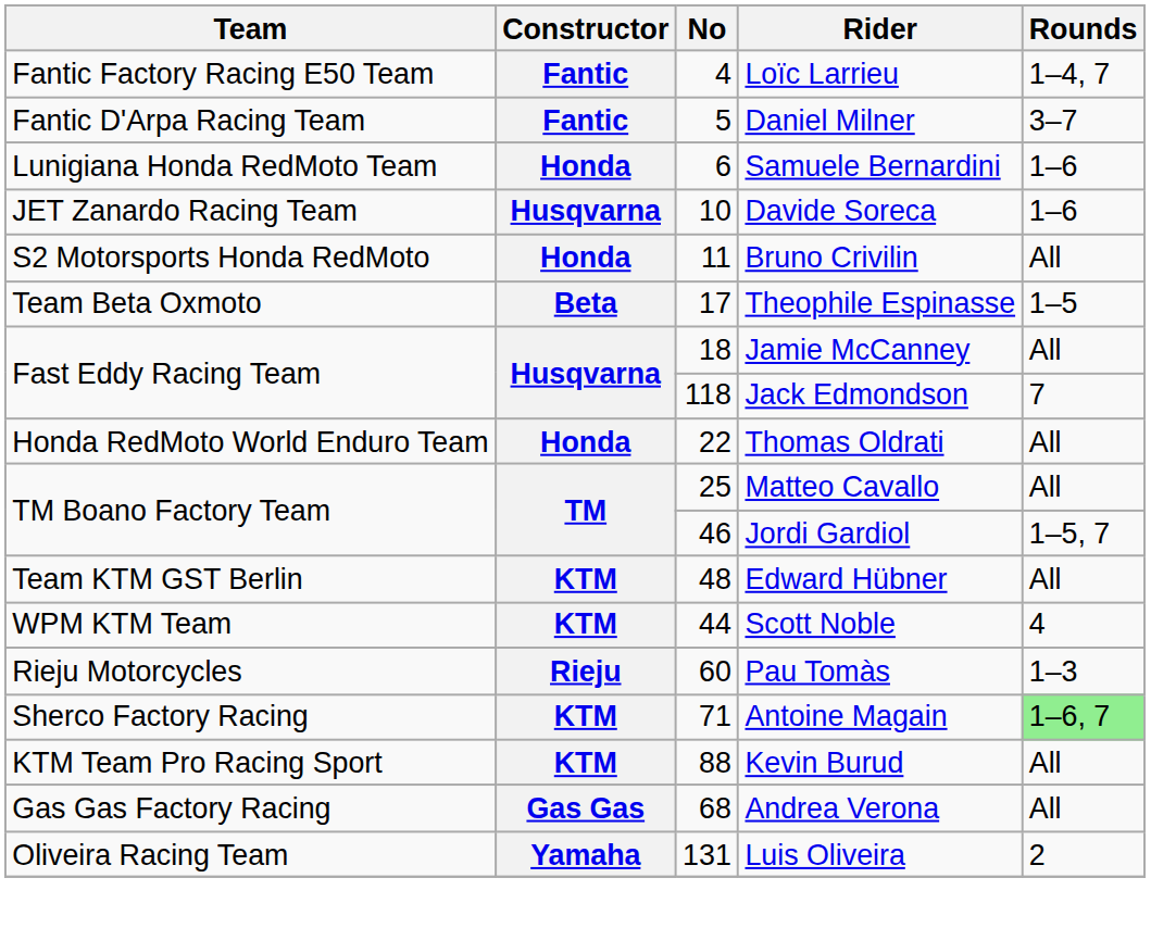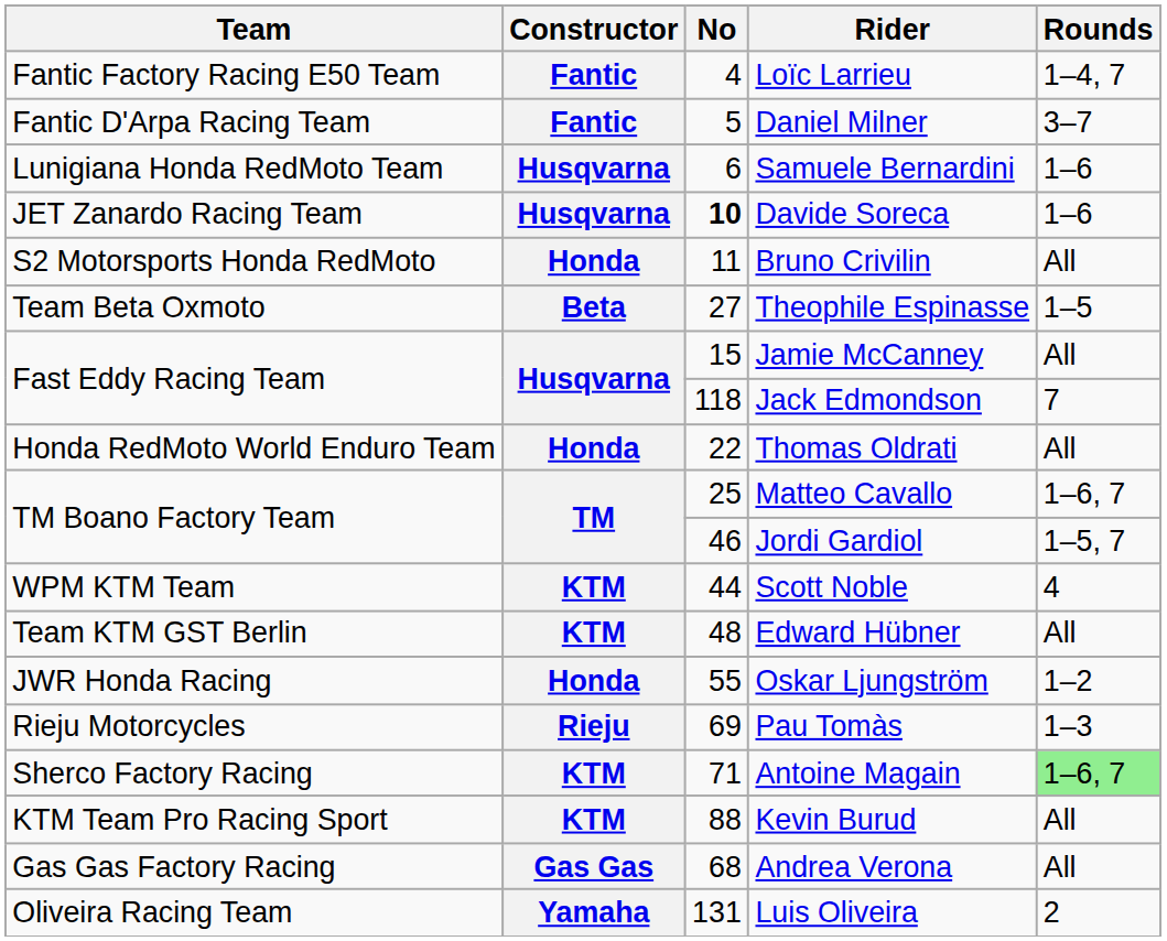Samuele Bernardini | Constructor: Honda -> Husqvarna
Davide Soreca | No: normal -> bold
Theophile Espinasse | No: 17 -> 27
Jamie McCanney | No: 18 -> 15
Matteo Cavallo | Rounds: All -> 1–6, 7
rows swapped: Scott Noble <-> Edward Hübner
+ row: JWR Honda Racing | Honda | 55 | Oskar Ljungström | 1–2
Pau Tomàs | No: 60 -> 69
